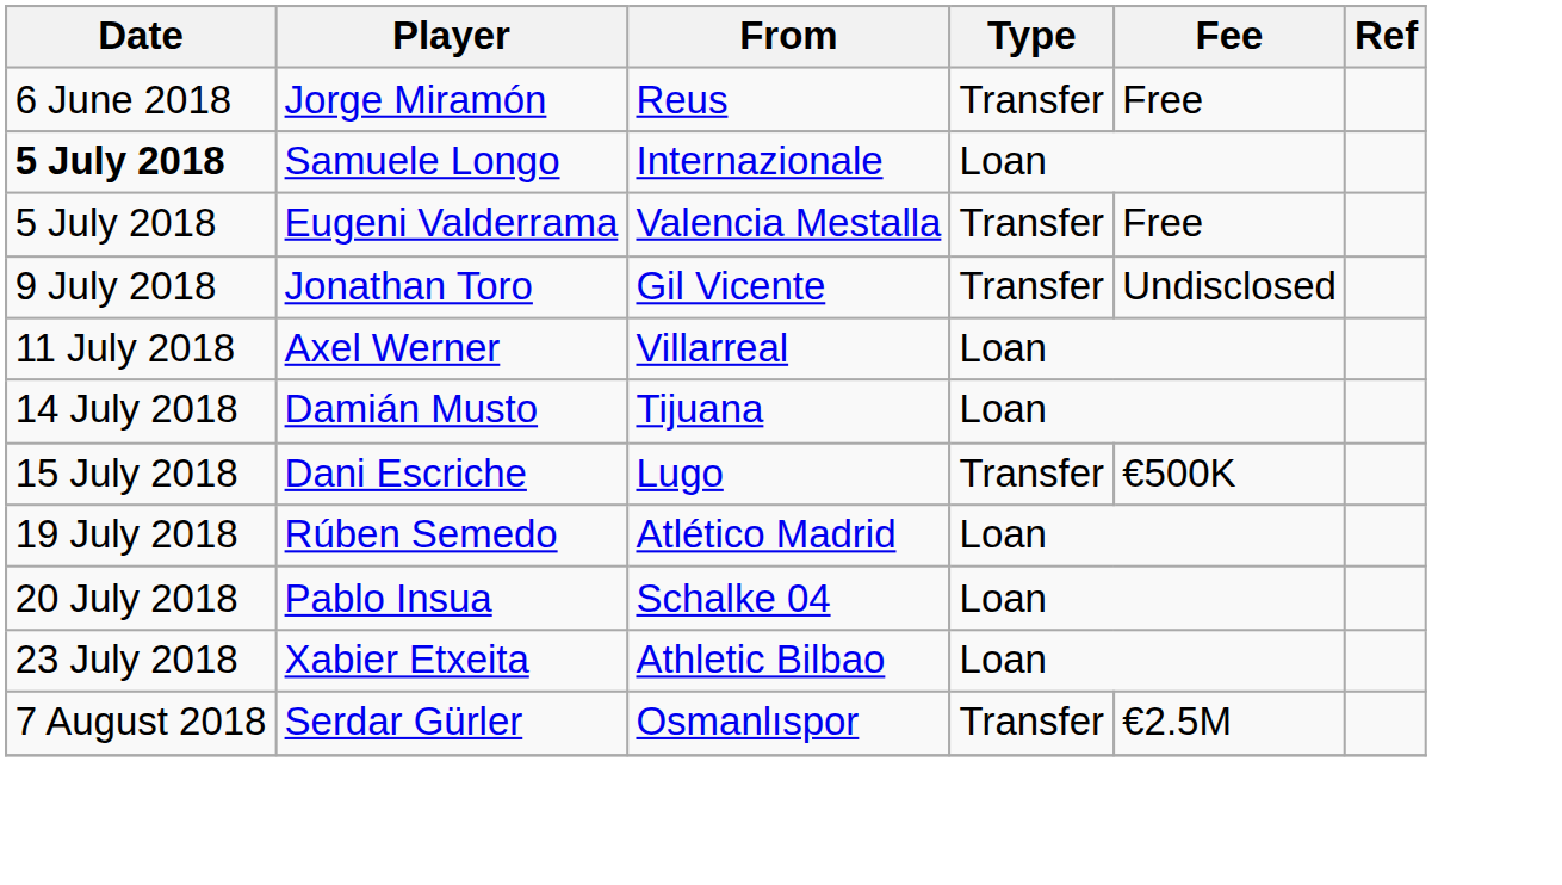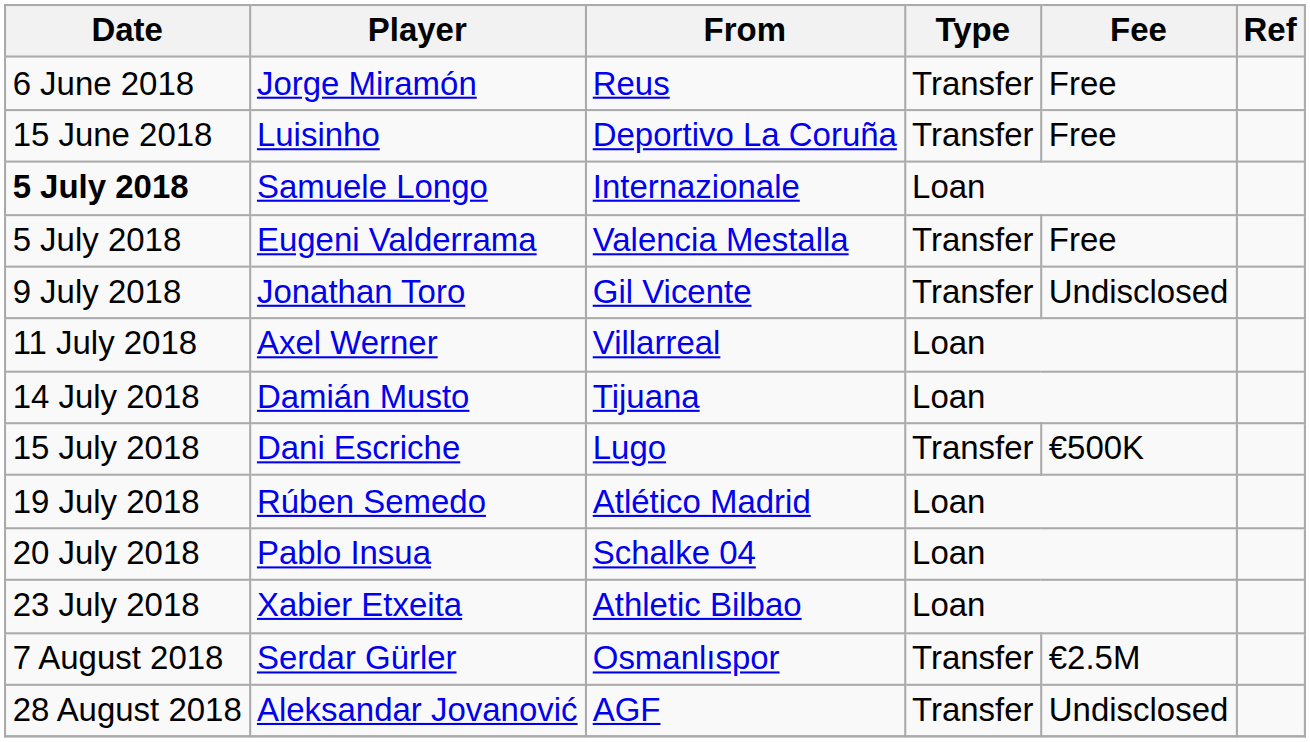+ row: 15 June 2018 | Luisinho | Deportivo La Coruña | Transfer | Free
+ row: 28 August 2018 | Aleksandar Jovanović | AGF | Transfer | Undisclosed
